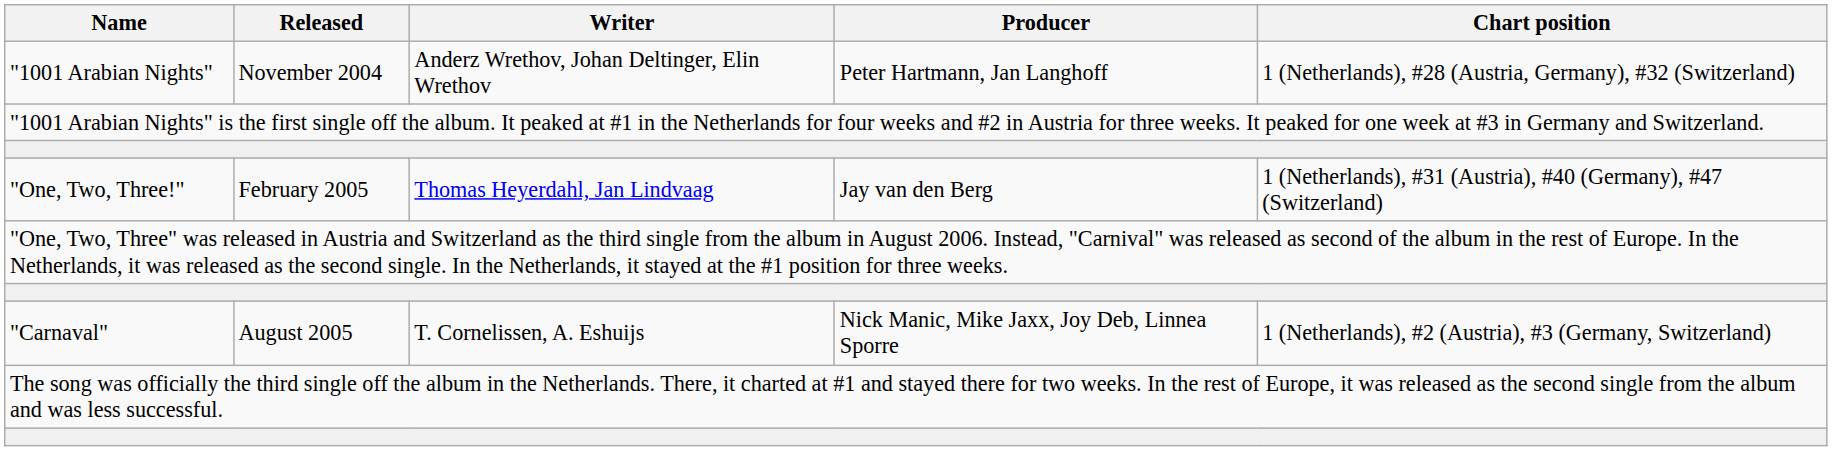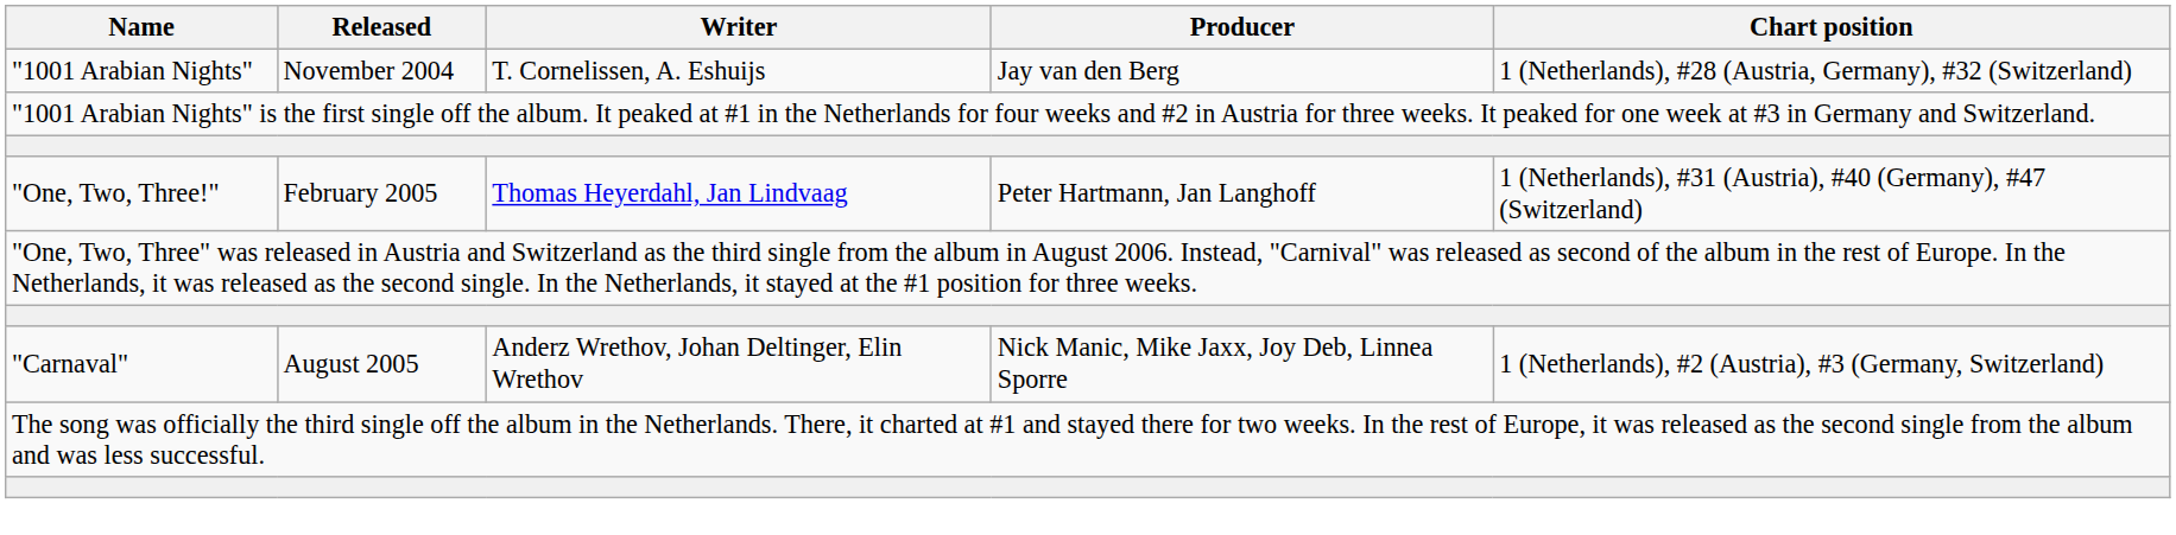"1001 Arabian Nights" | Writer: Anderz Wrethov, Johan Deltinger, Elin Wrethov -> T. Cornelissen, A. Eshuijs
"1001 Arabian Nights" | Producer: Peter Hartmann, Jan Langhoff -> Jay van den Berg
"One, Two, Three!" | Producer: Jay van den Berg -> Peter Hartmann, Jan Langhoff
"Carnaval" | Writer: T. Cornelissen, A. Eshuijs -> Anderz Wrethov, Johan Deltinger, Elin Wrethov
